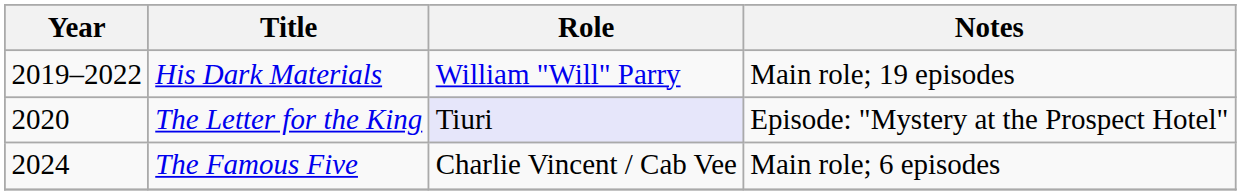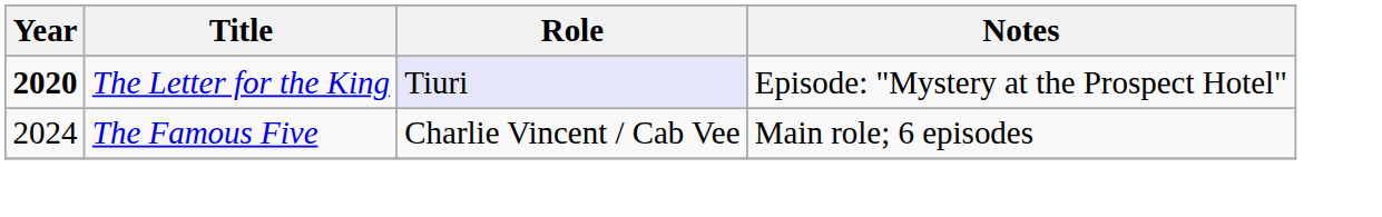- row: 2019–2022 | His Dark Materials | William "Will" Parry | Main role; 19 episodes
The Letter for the King | Year: normal -> bold
